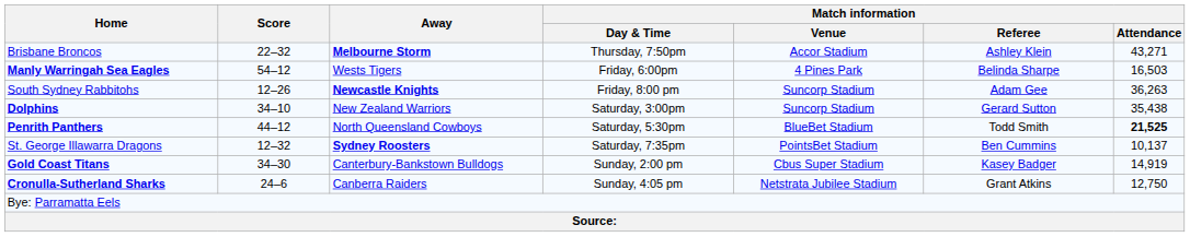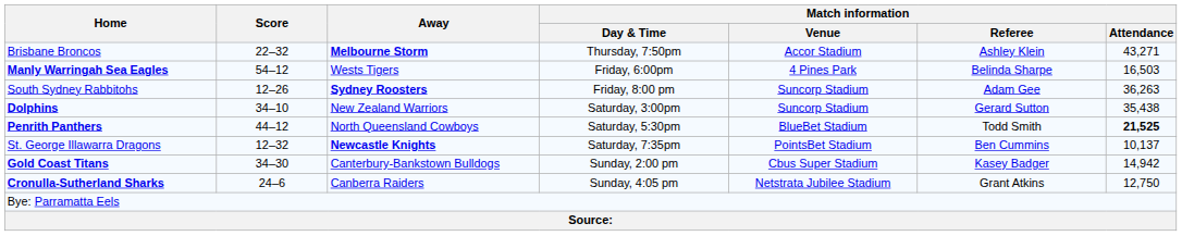South Sydney Rabbitohs | Away: Newcastle Knights -> Sydney Roosters
St. George Illawarra Dragons | Away: Sydney Roosters -> Newcastle Knights
Gold Coast Titans | Match information / Attendance: 14,919 -> 14,942
